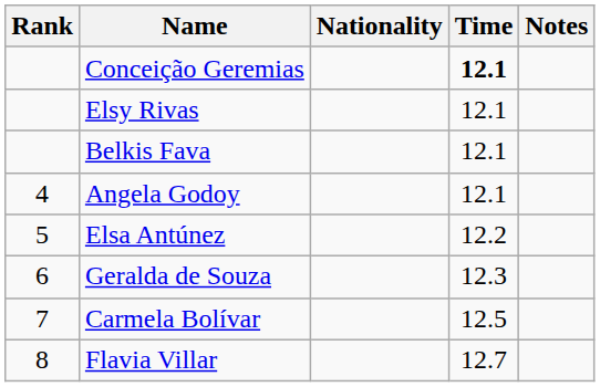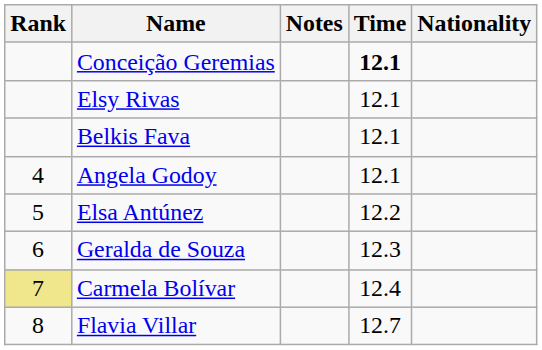columns swapped: Nationality <-> Notes
Carmela Bolívar | Rank: no background -> khaki background
Carmela Bolívar | Time: 12.5 -> 12.4
